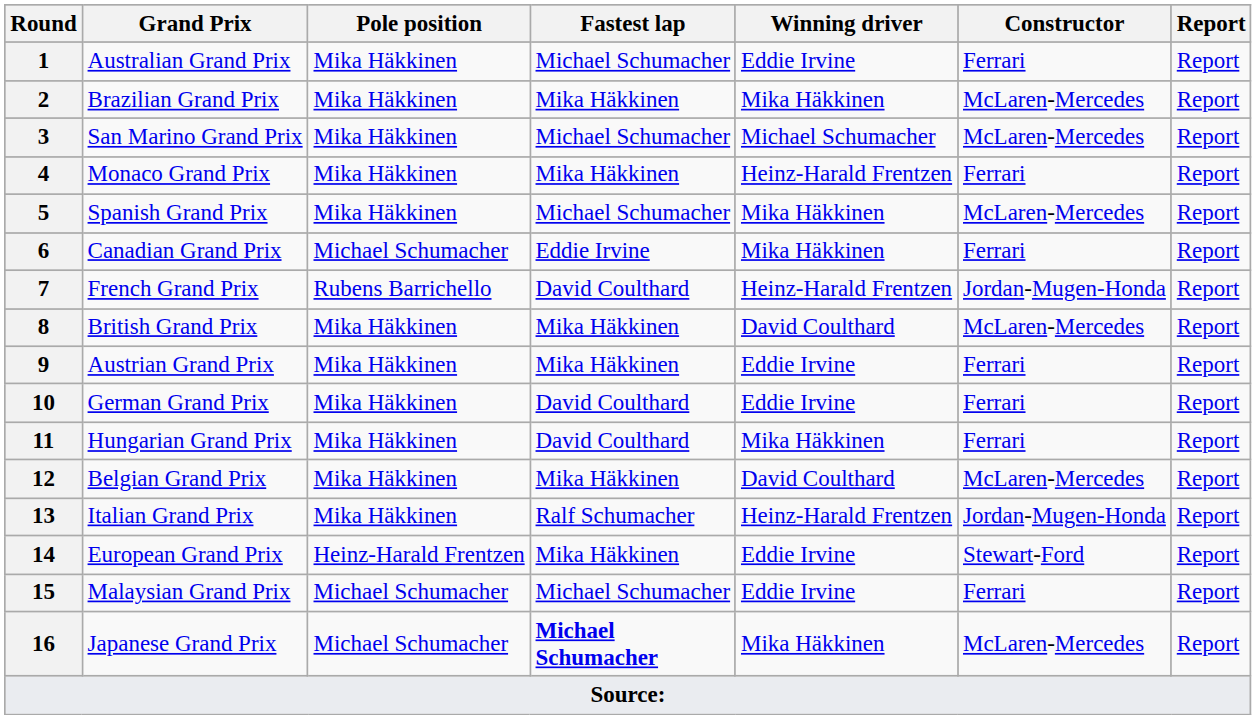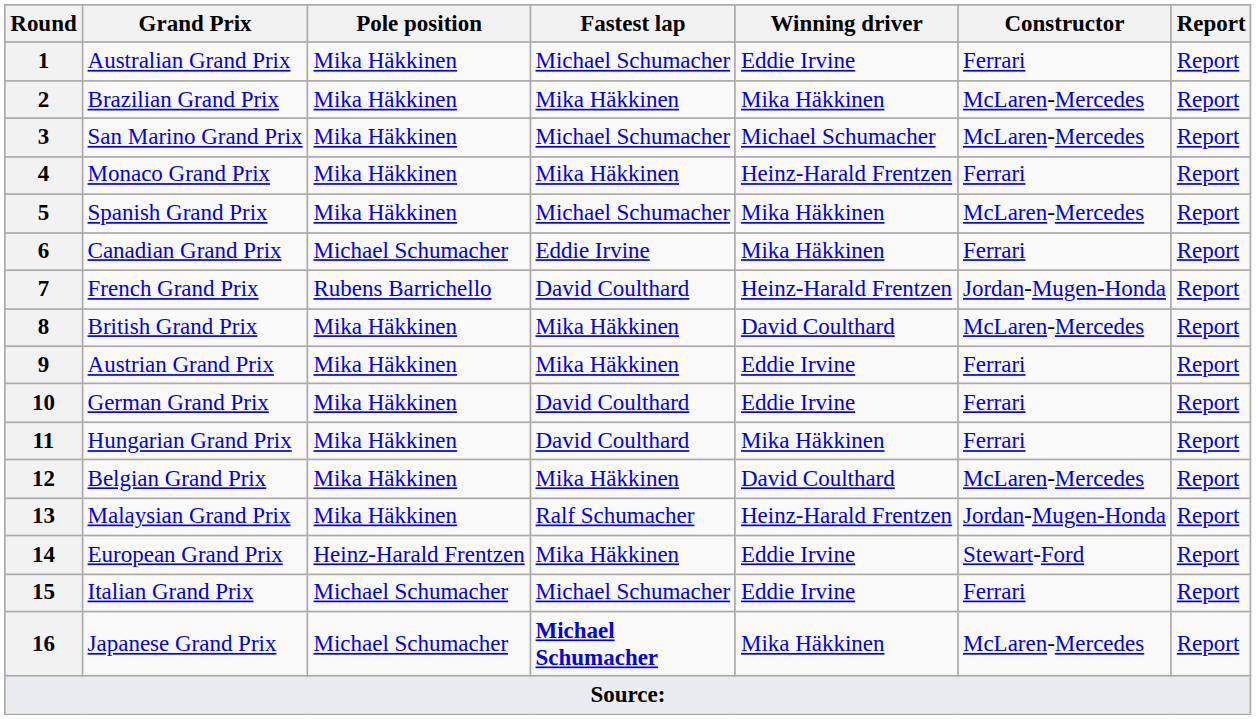13 | Grand Prix: Italian Grand Prix -> Malaysian Grand Prix
15 | Grand Prix: Malaysian Grand Prix -> Italian Grand Prix
